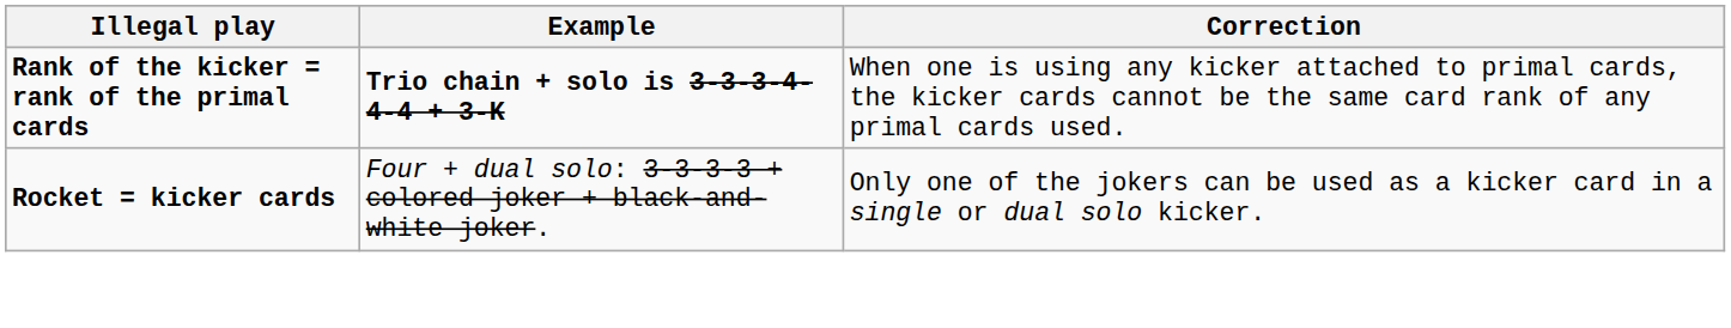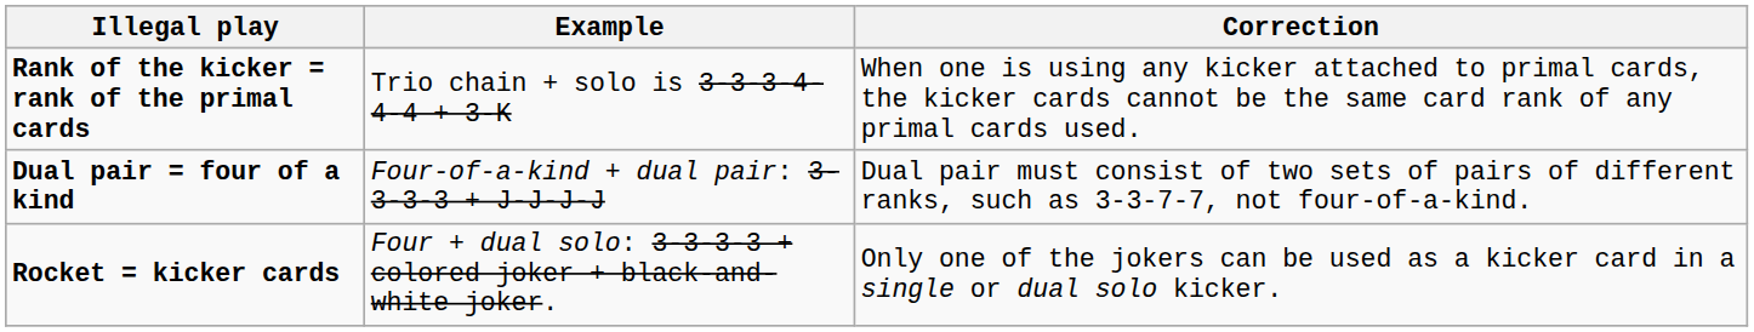Rank of the kicker = rank of the primal cards | Example: bold -> normal
+ row: Dual pair = four of a kind | Four-of-a-kind + dual pair: 3-3-3-3 + J-J-J-J | Dual pair must consist of two sets of pairs of different ranks, such as 3-3-7-7, not four-of-a-kind.
